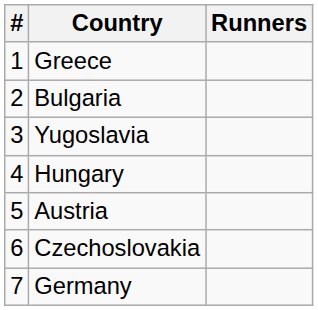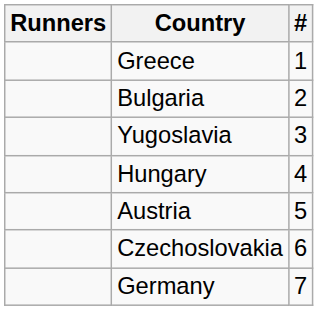columns swapped: # <-> Runners
